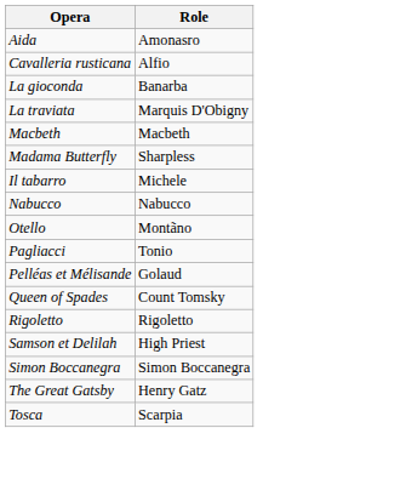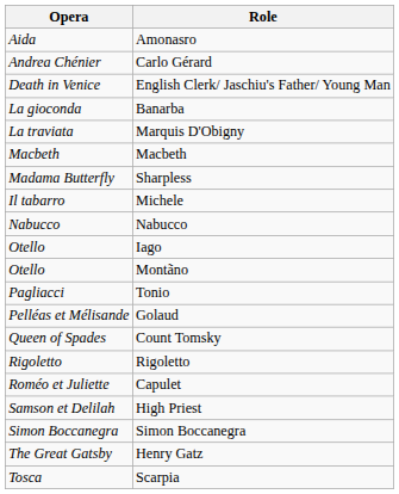+ row: Andrea Chénier | Carlo Gérard
- row: Cavalleria rusticana | Alfio
+ row: Death in Venice | English Clerk/ Jaschiu's Father/ Young Man
+ row: Otello | Iago
+ row: Roméo et Juliette | Capulet
